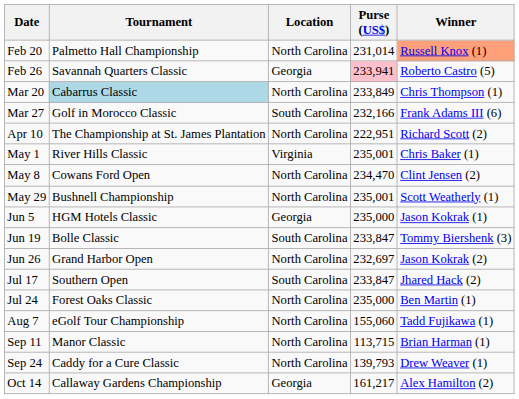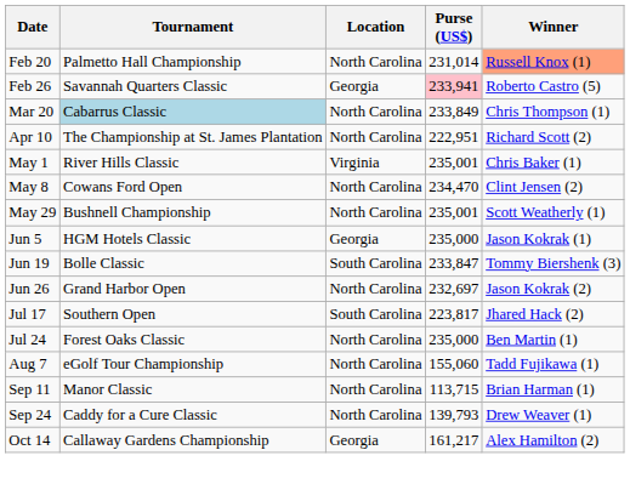- row: Mar 27 | Golf in Morocco Classic | South Carolina | 232,166 | Frank Adams III (6)
Jul 17 | Purse (US$): 233,847 -> 223,817
